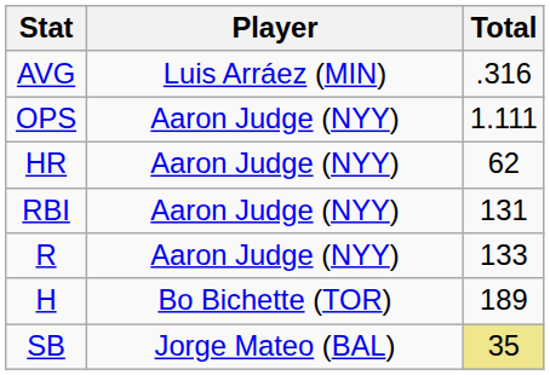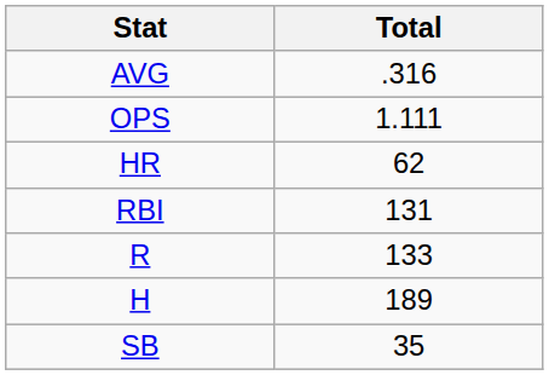- column: Player | Luis Arráez (MIN) | Aaron Judge (NYY) | Aaron Judge (NYY) | Aaron Judge (NYY) | Aaron Judge (NYY) | Bo Bichette (TOR) | Jorge Mateo (BAL)
SB | Total: khaki background -> no background
